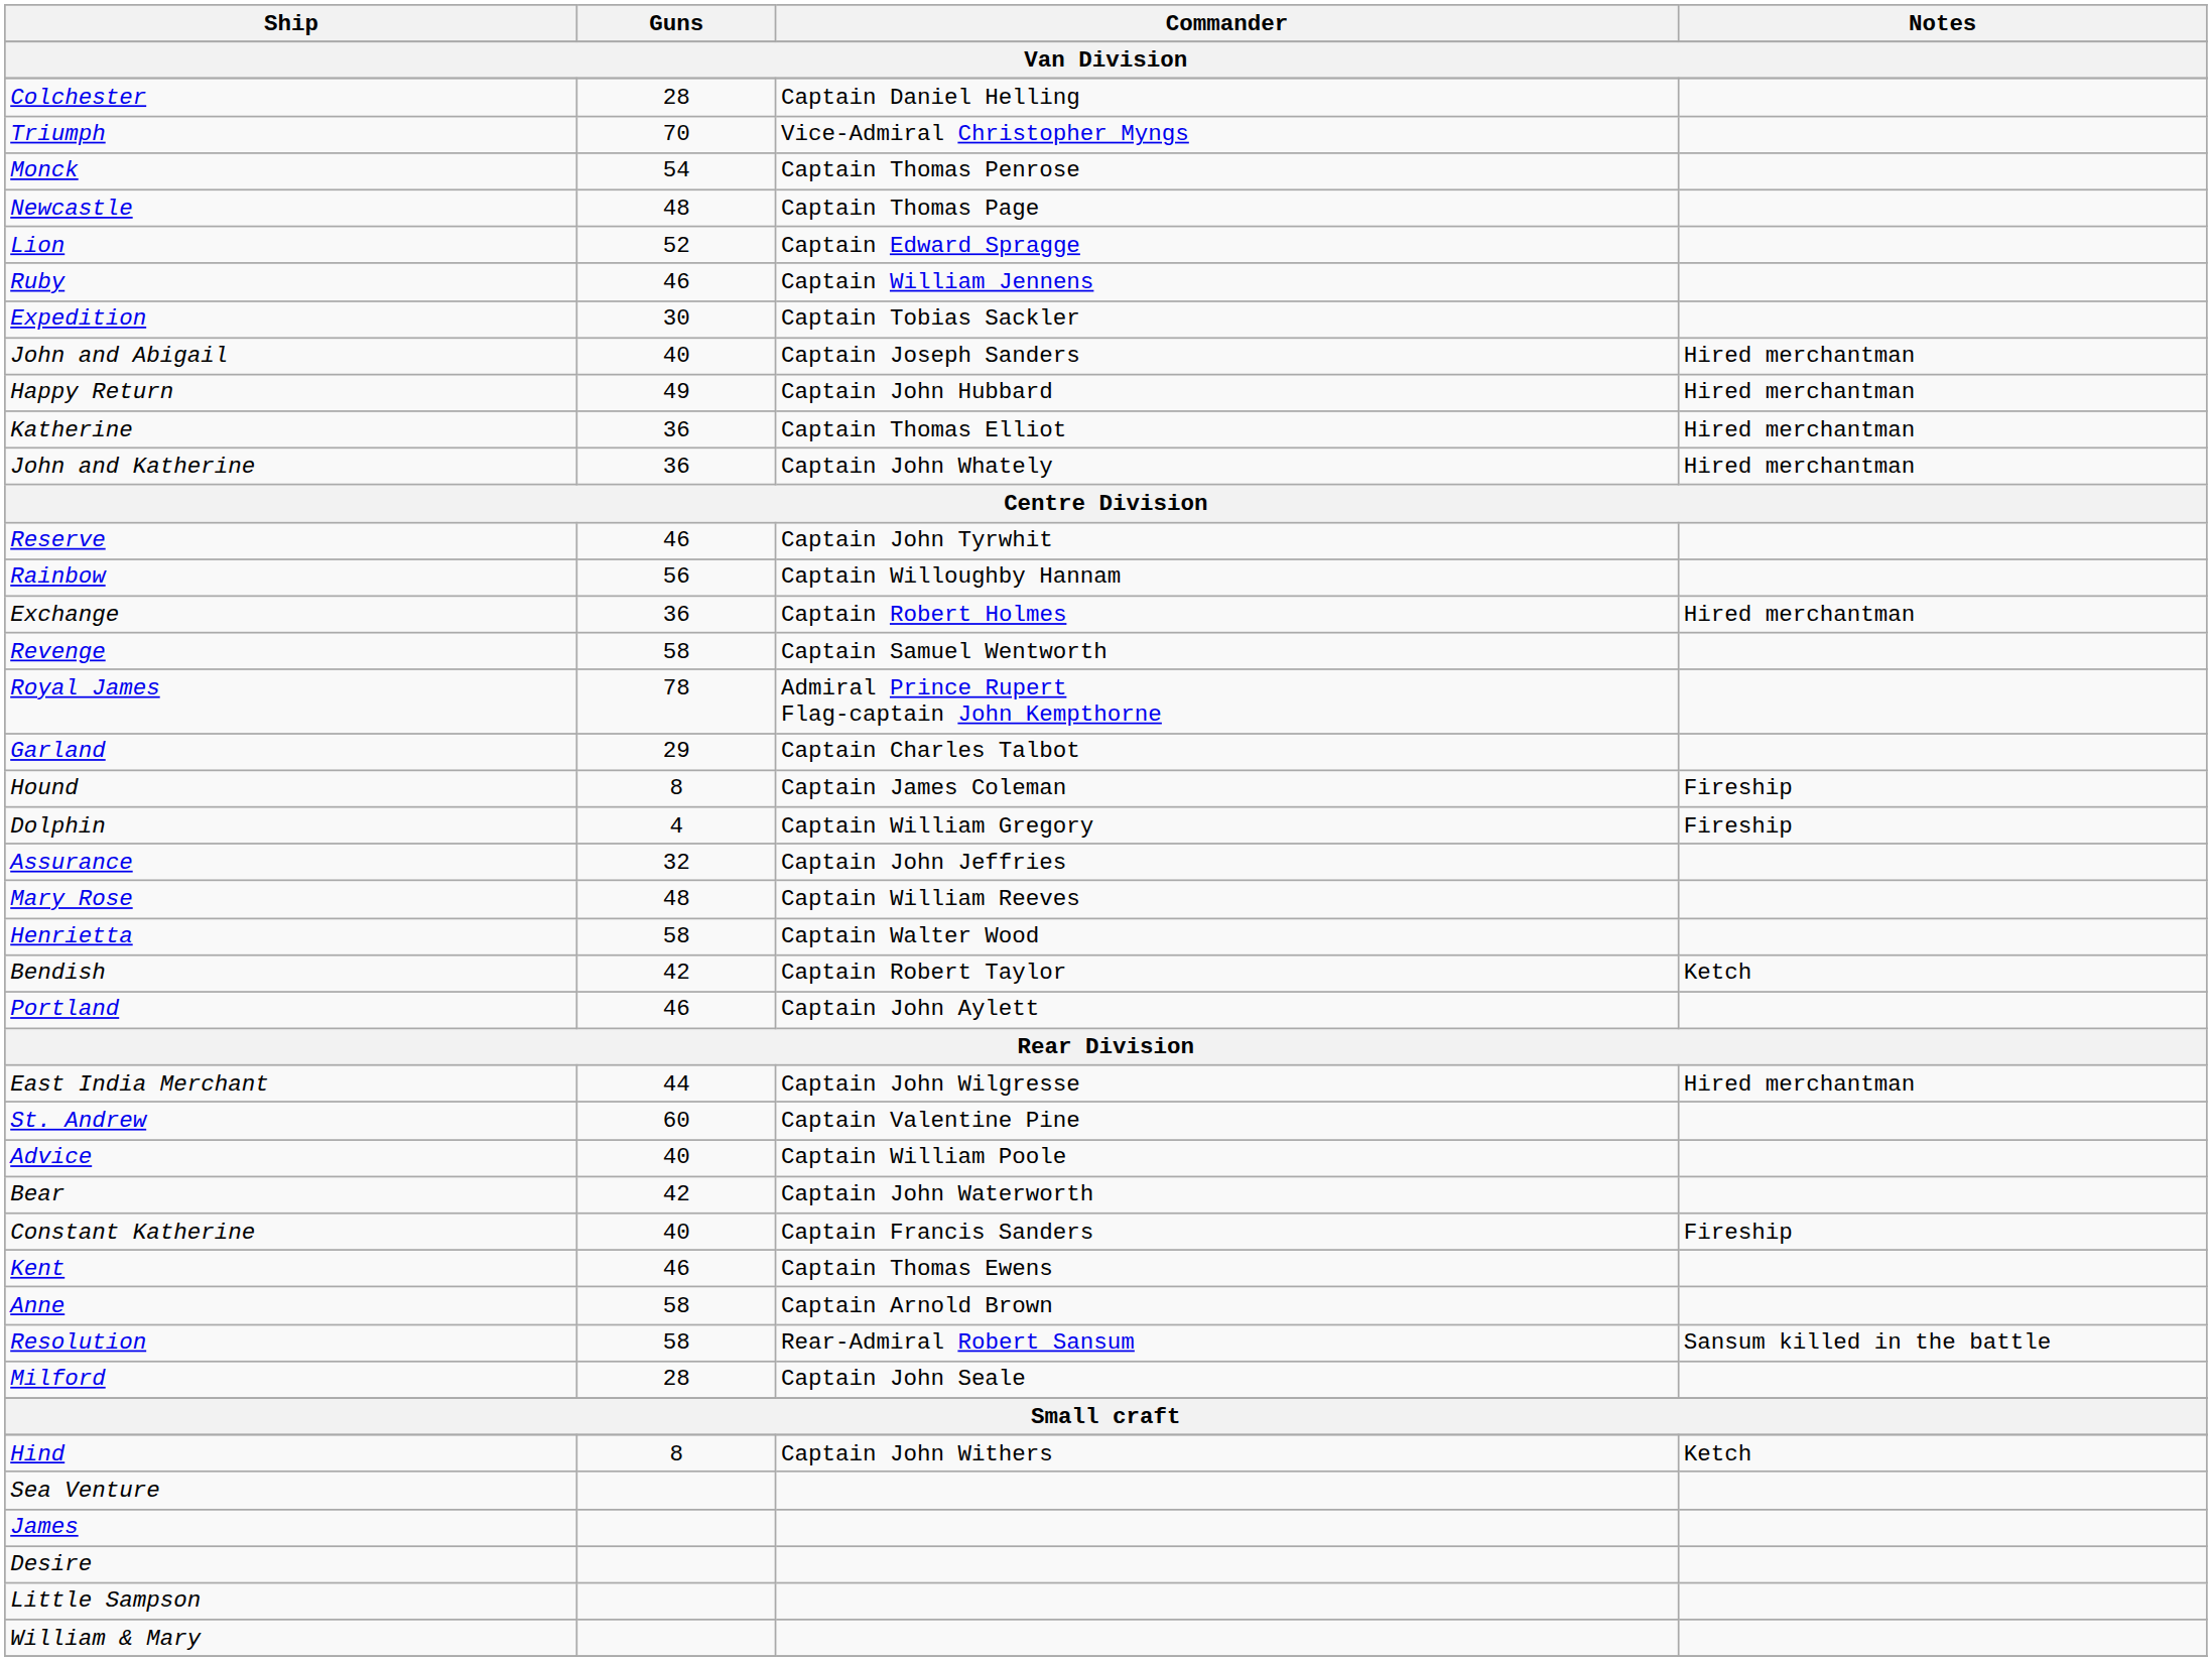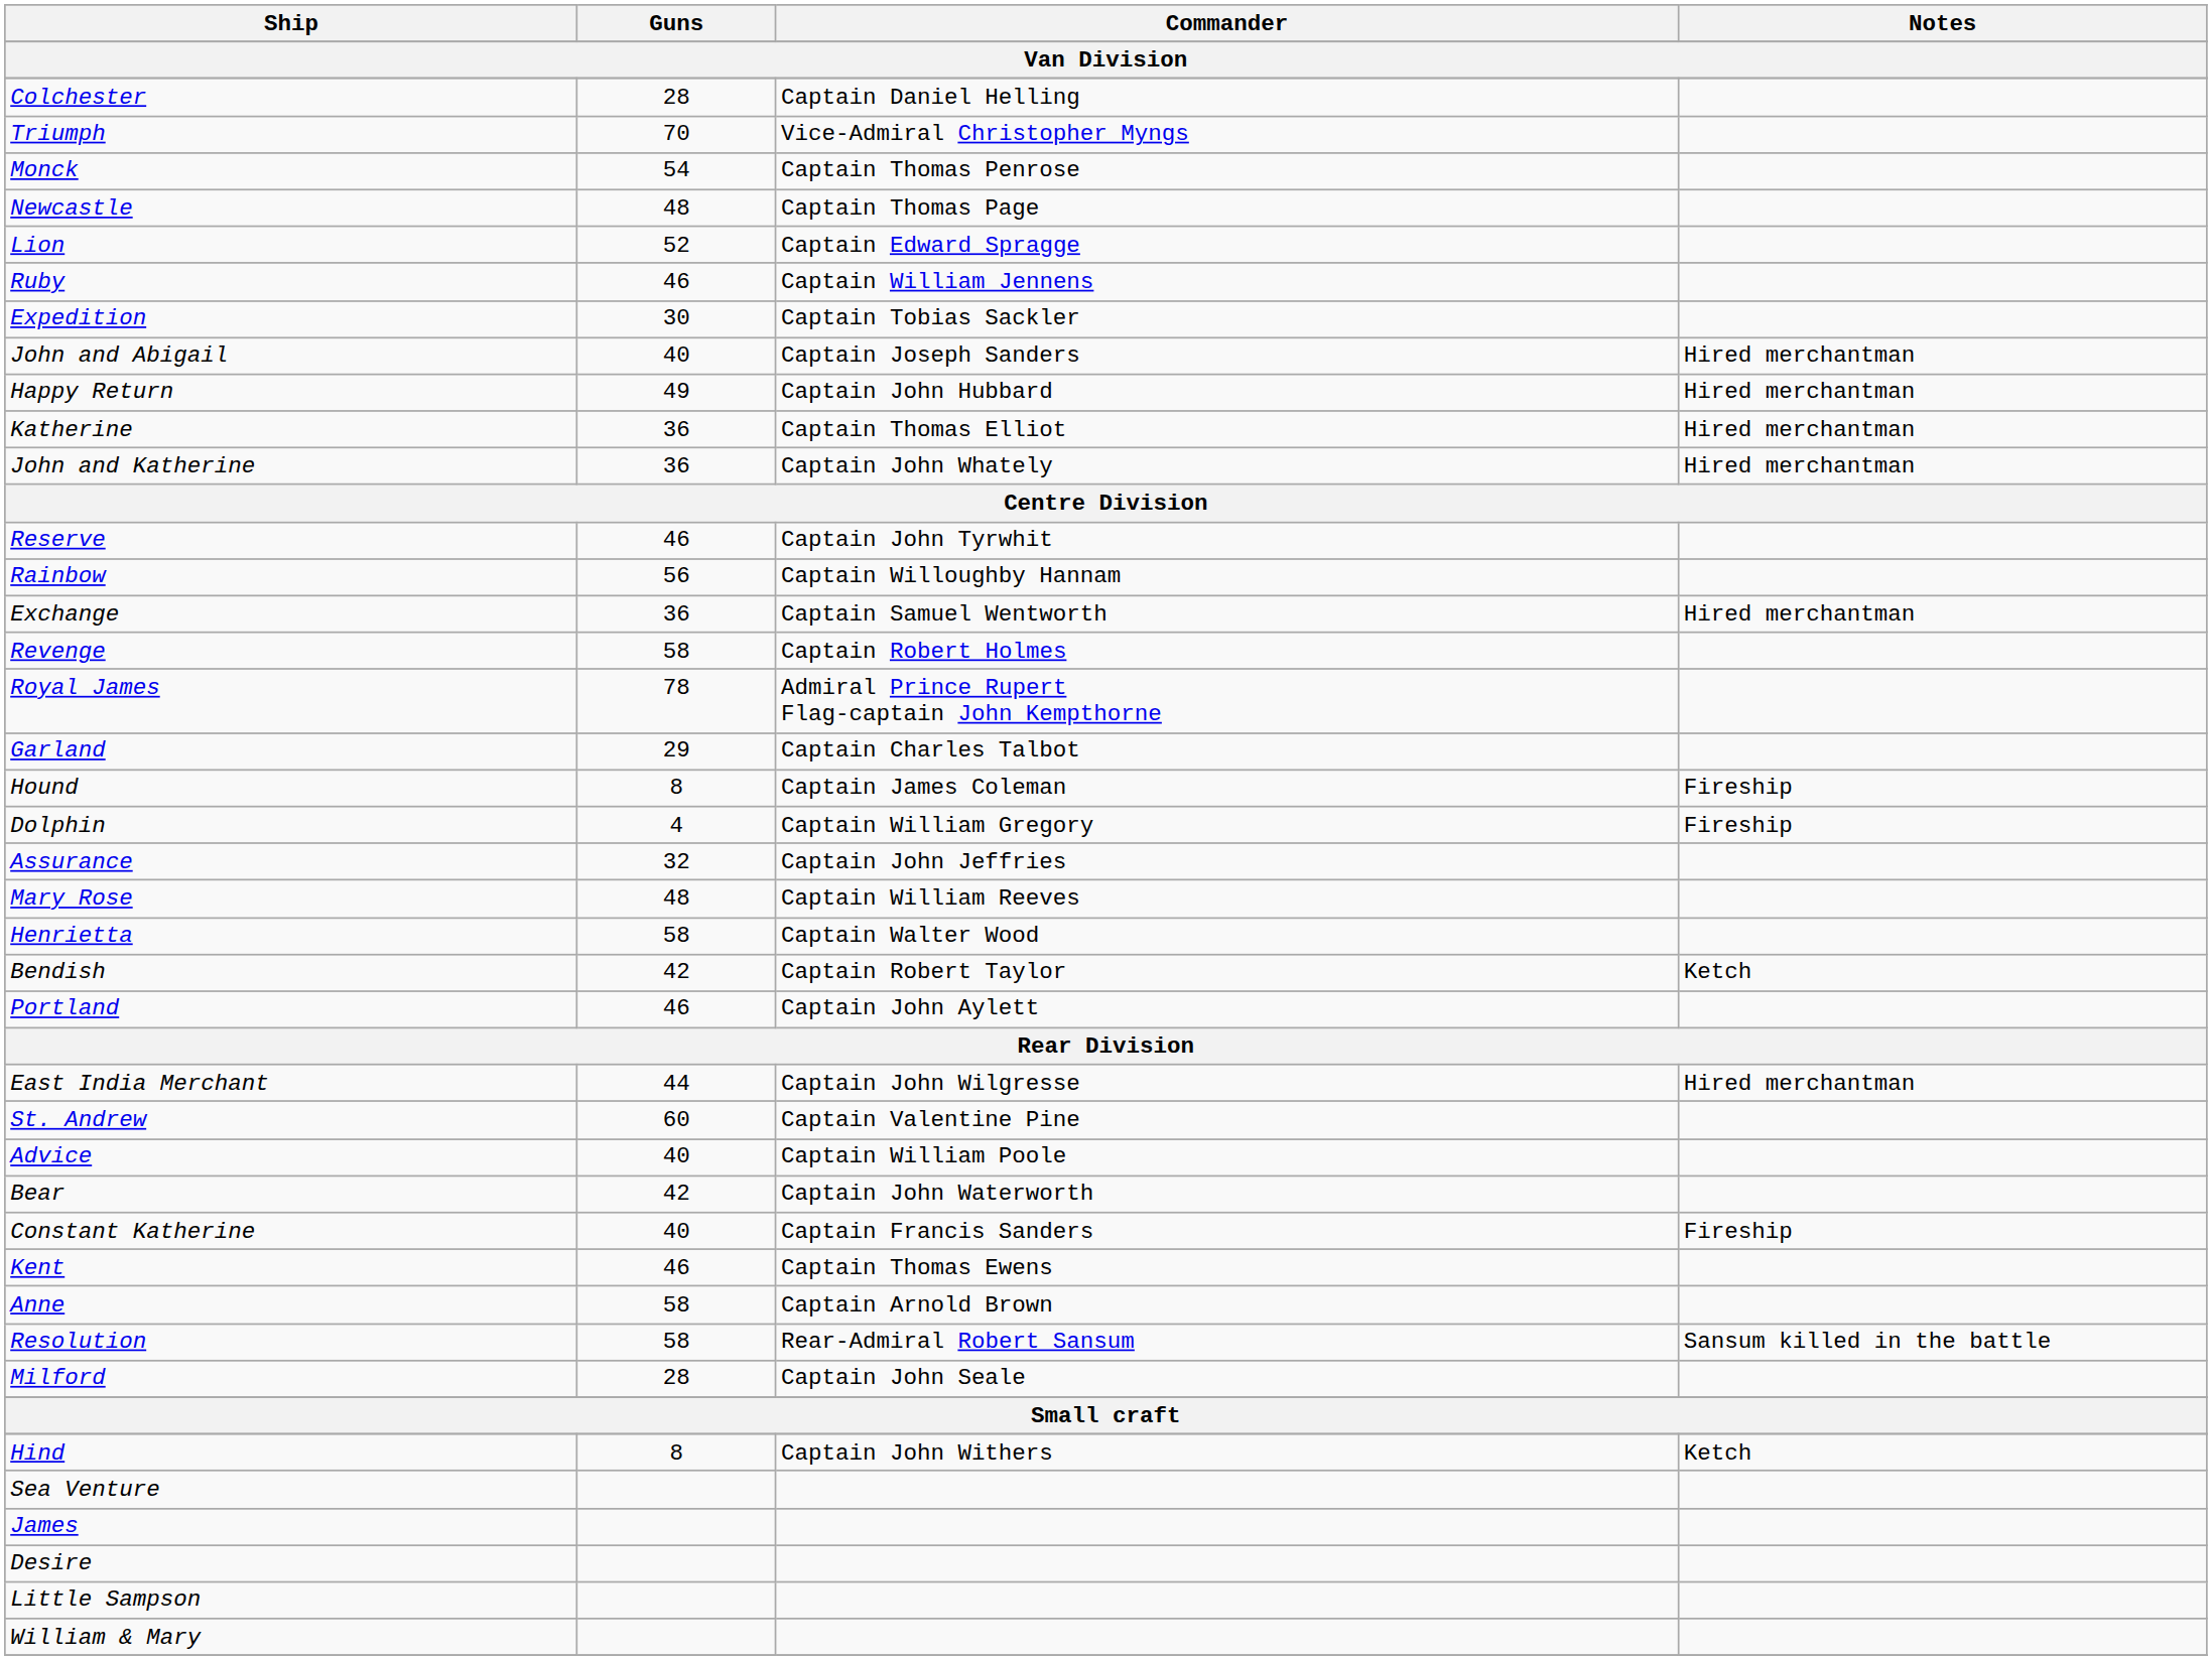Exchange | Commander: Captain Robert Holmes -> Captain Samuel Wentworth
Revenge | Commander: Captain Samuel Wentworth -> Captain Robert Holmes
